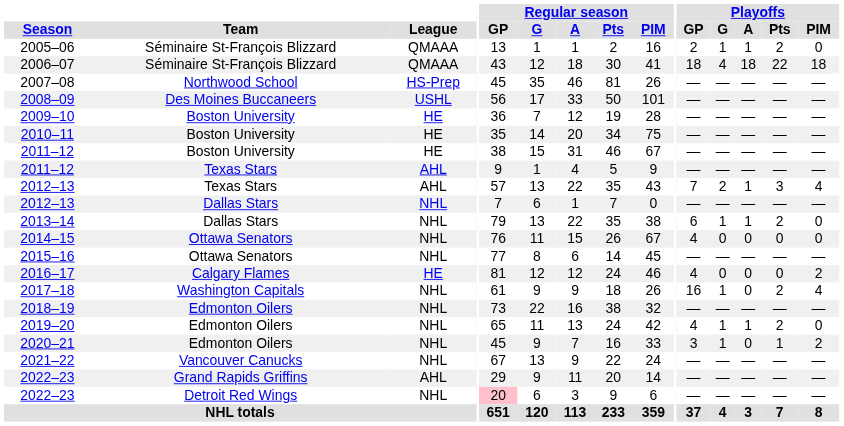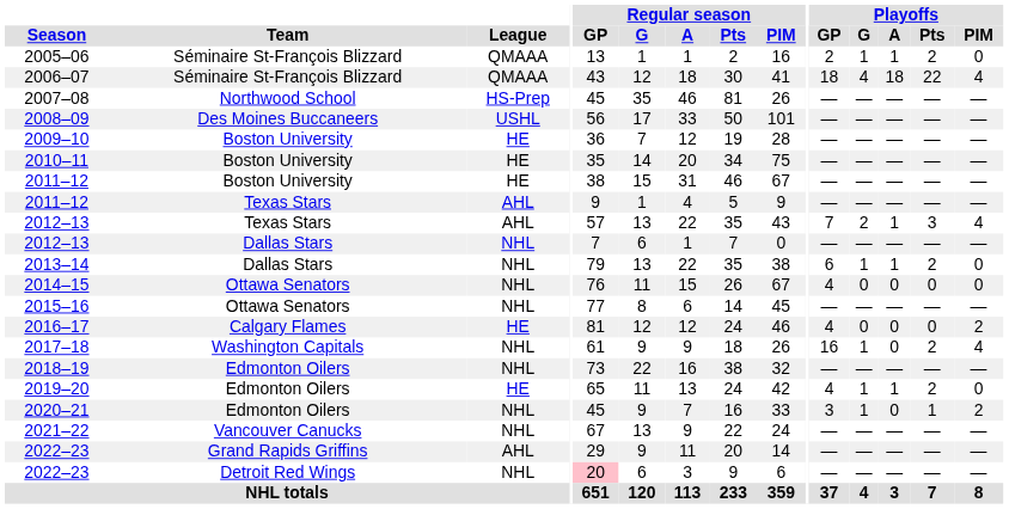2006–07 | Playoffs / PIM: 18 -> 4
2019–20 | League: NHL -> HE
